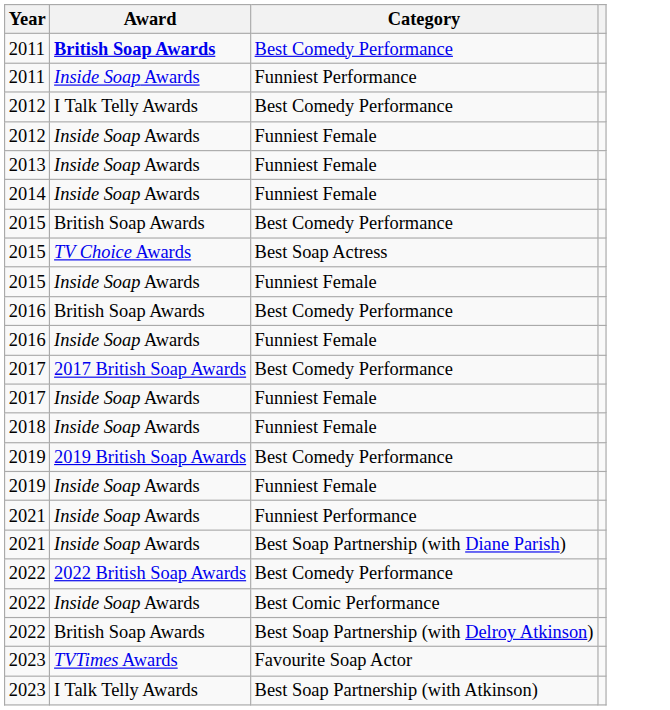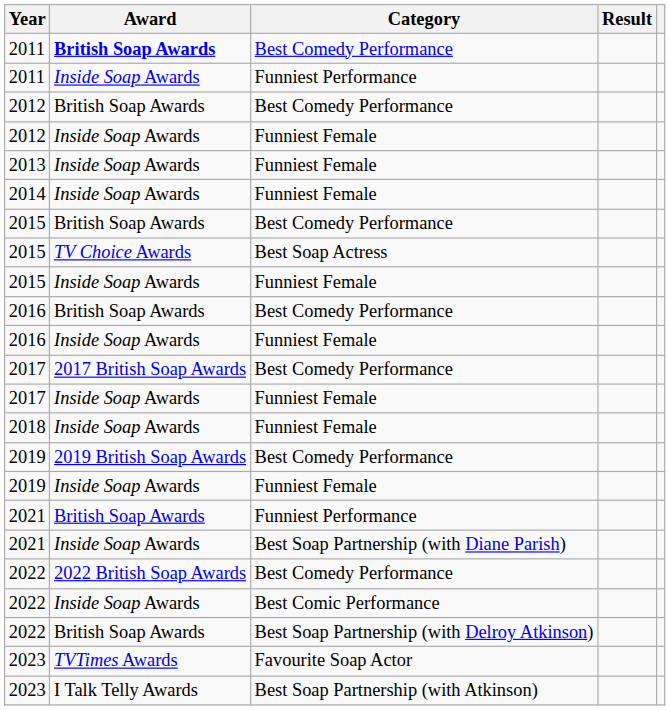+ column: Result
2012 / Best Comedy Performance | Award: I Talk Telly Awards -> British Soap Awards
2021 / Funniest Performance | Award: Inside Soap Awards -> British Soap Awards
